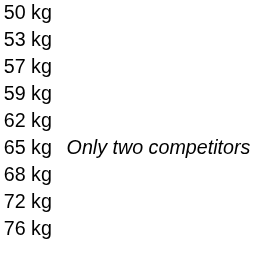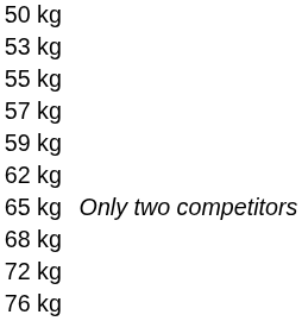+ row: 55 kg
